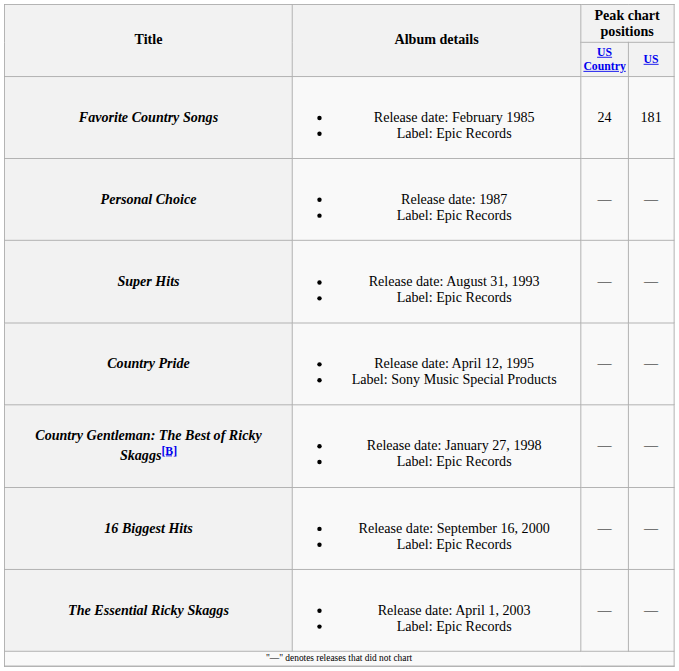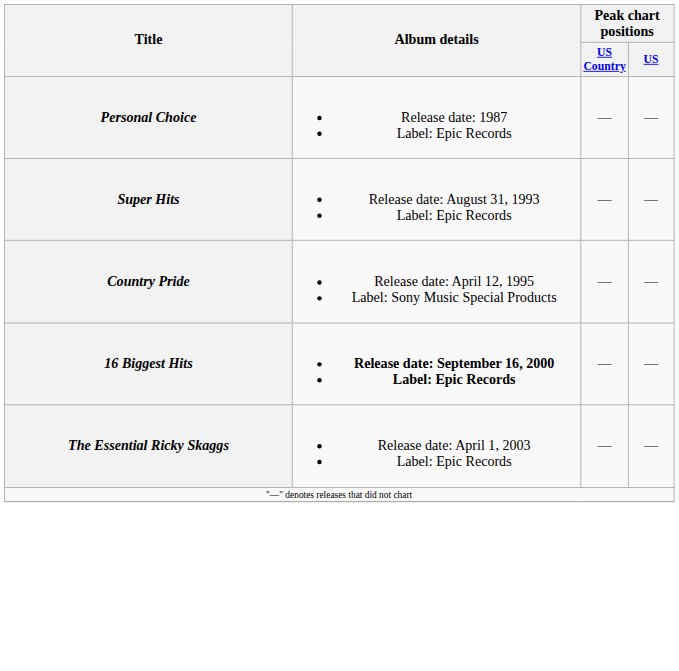- row: Favorite Country Songs | Release date: February 1985 Label: Epic Records | 24 | 181
- row: Country Gentleman: The Best of Ricky Skaggs[B] | Release date: January 27, 1998 Label: Epic Records | — | —
16 Biggest Hits | Album details: normal -> bold
